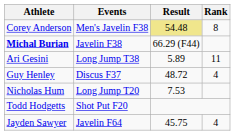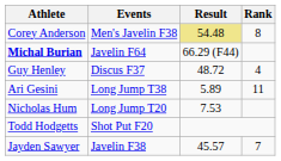Michal Burian | Events: Javelin F38 -> Javelin F64
rows swapped: Ari Gesini <-> Guy Henley
Jayden Sawyer | Events: Javelin F64 -> Javelin F38
Jayden Sawyer | Result: 45.75 -> 45.57
Jayden Sawyer | Rank: 4 -> 7
